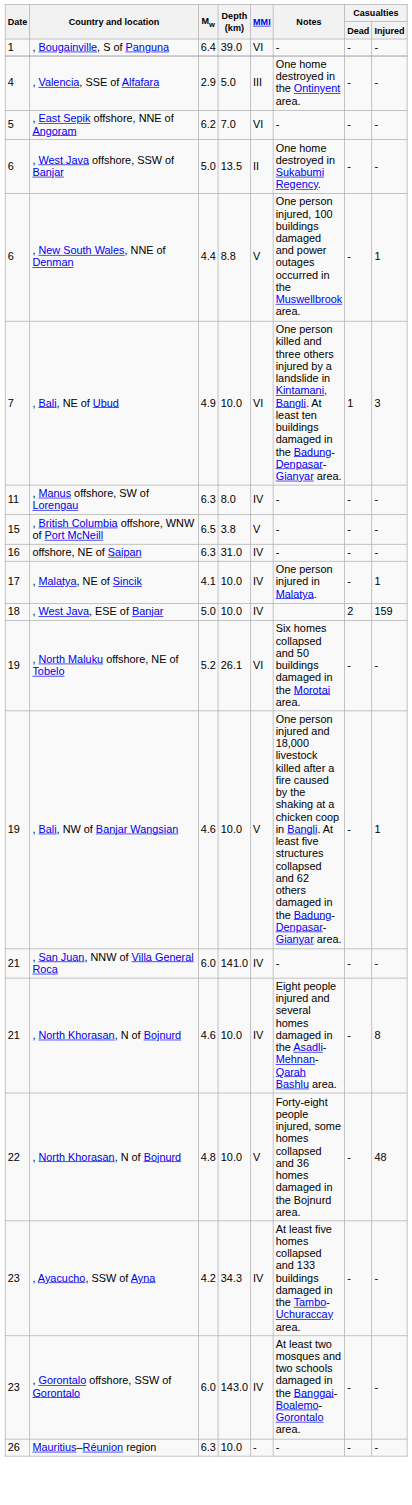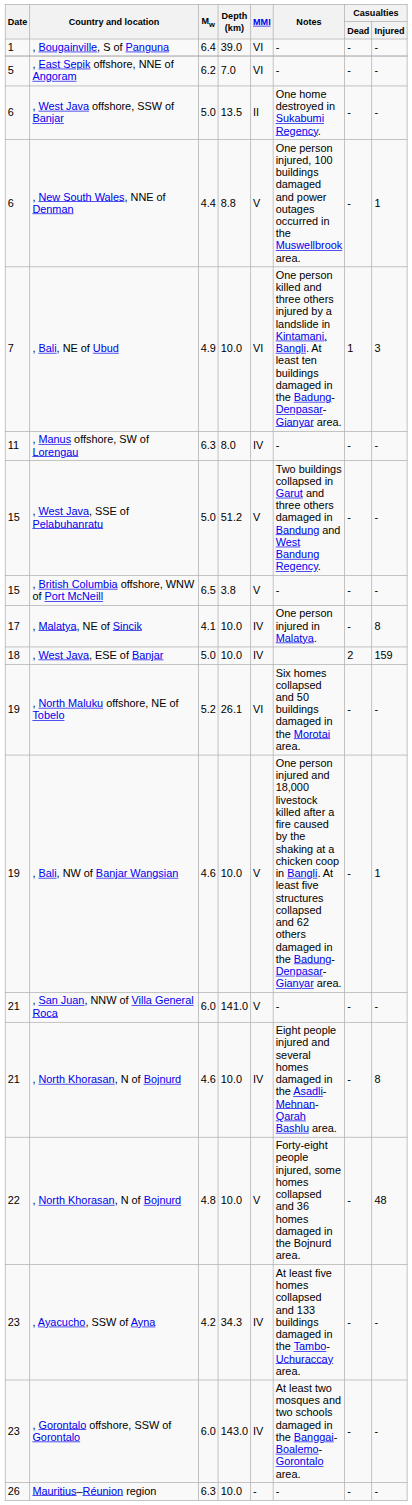- row: 4 | , Valencia, SSE of Alfafara | 2.9 | 5.0 | III | One home destroyed in the Ontinyent area. | - | -
+ row: 15 | , West Java, SSE of Pelabuhanratu | 5.0 | 51.2 | V | Two buildings collapsed in Garut and three others damaged in Bandung and West Bandung Regency. | - | -
- row: 16 | offshore, NE of Saipan | 6.3 | 31.0 | IV | - | - | -
, Malatya, NE of Sincik | Casualties / Injured: 1 -> 8
, San Juan, NNW of Villa General Roca | MMI: IV -> V
